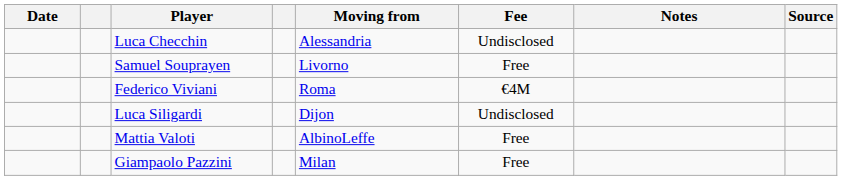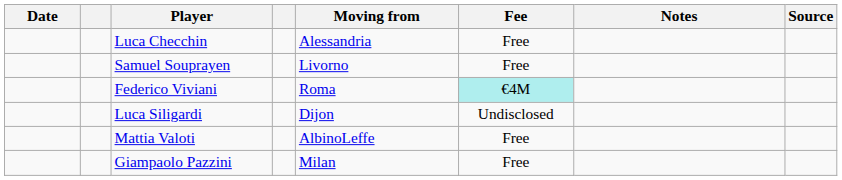Luca Checchin | Fee: Undisclosed -> Free
Federico Viviani | Fee: no background -> paleturquoise background
